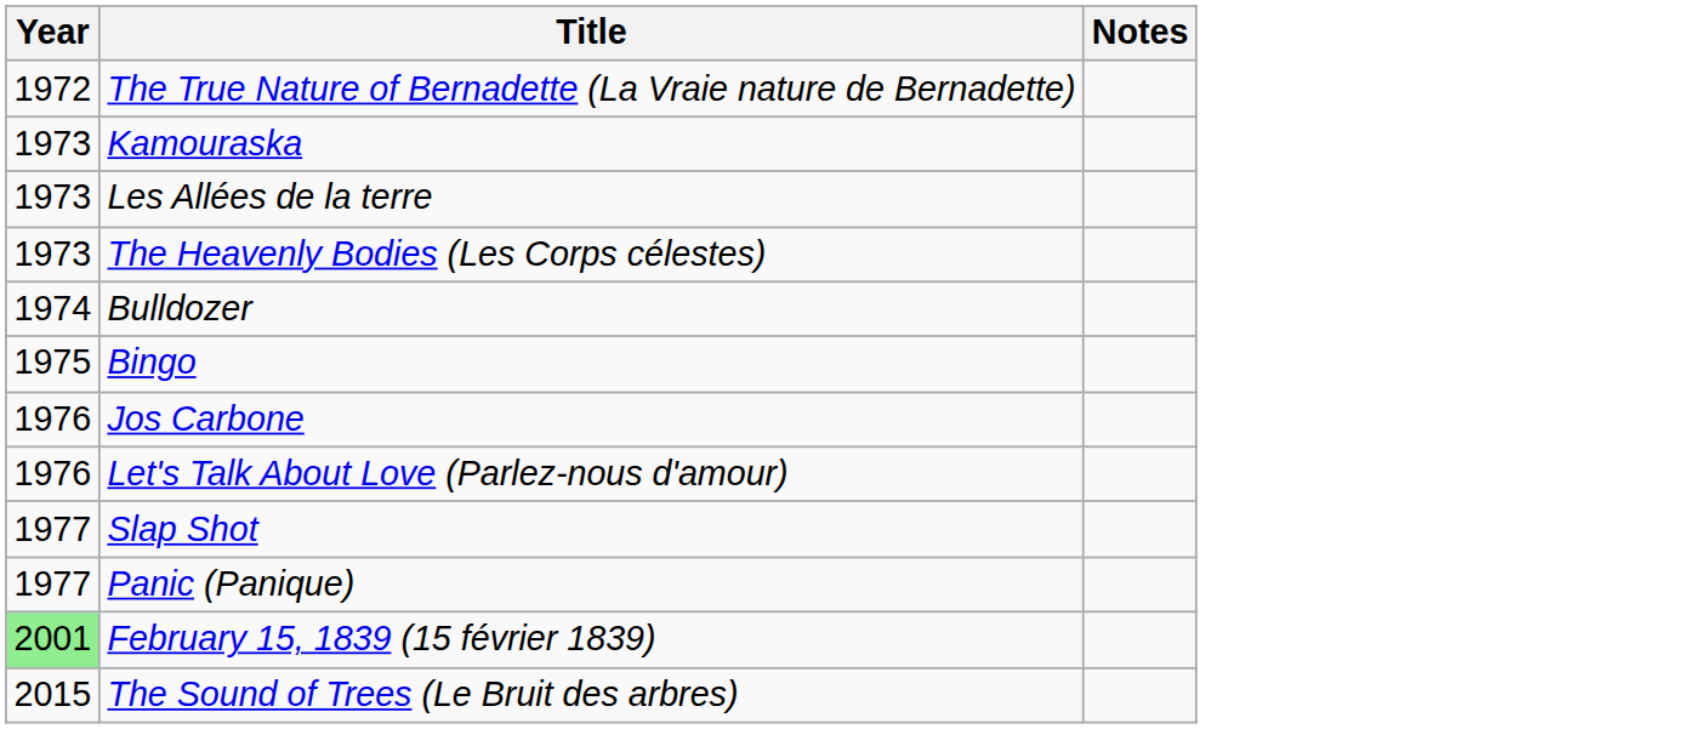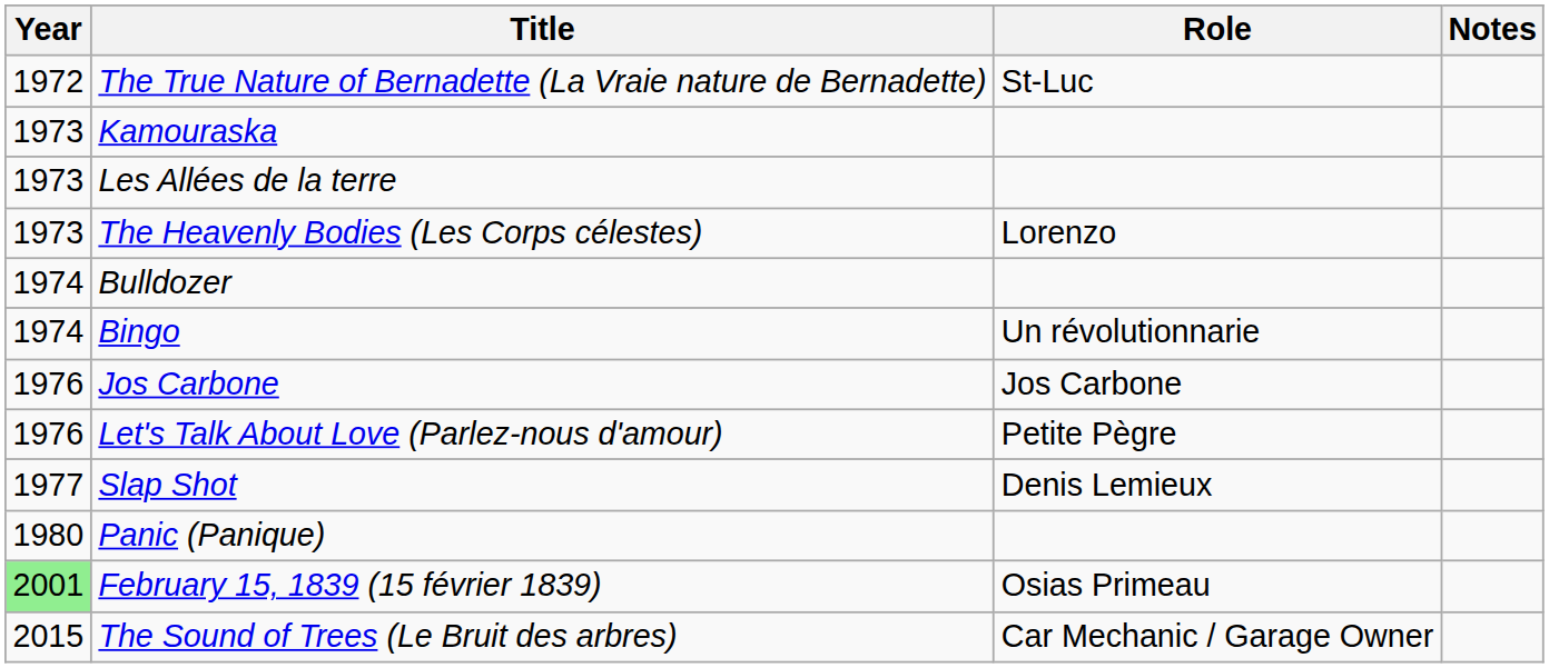+ column: Role | St-Luc | Lorenzo | Un révolutionnarie | Jos Carbone | Petite Pègre | Denis Lemieux | Osias Primeau | Car Mechanic / Garage Owner
Bingo | Year: 1975 -> 1974
Panic (Panique) | Year: 1977 -> 1980
